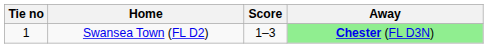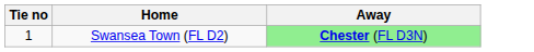- column: Score | 1–3
